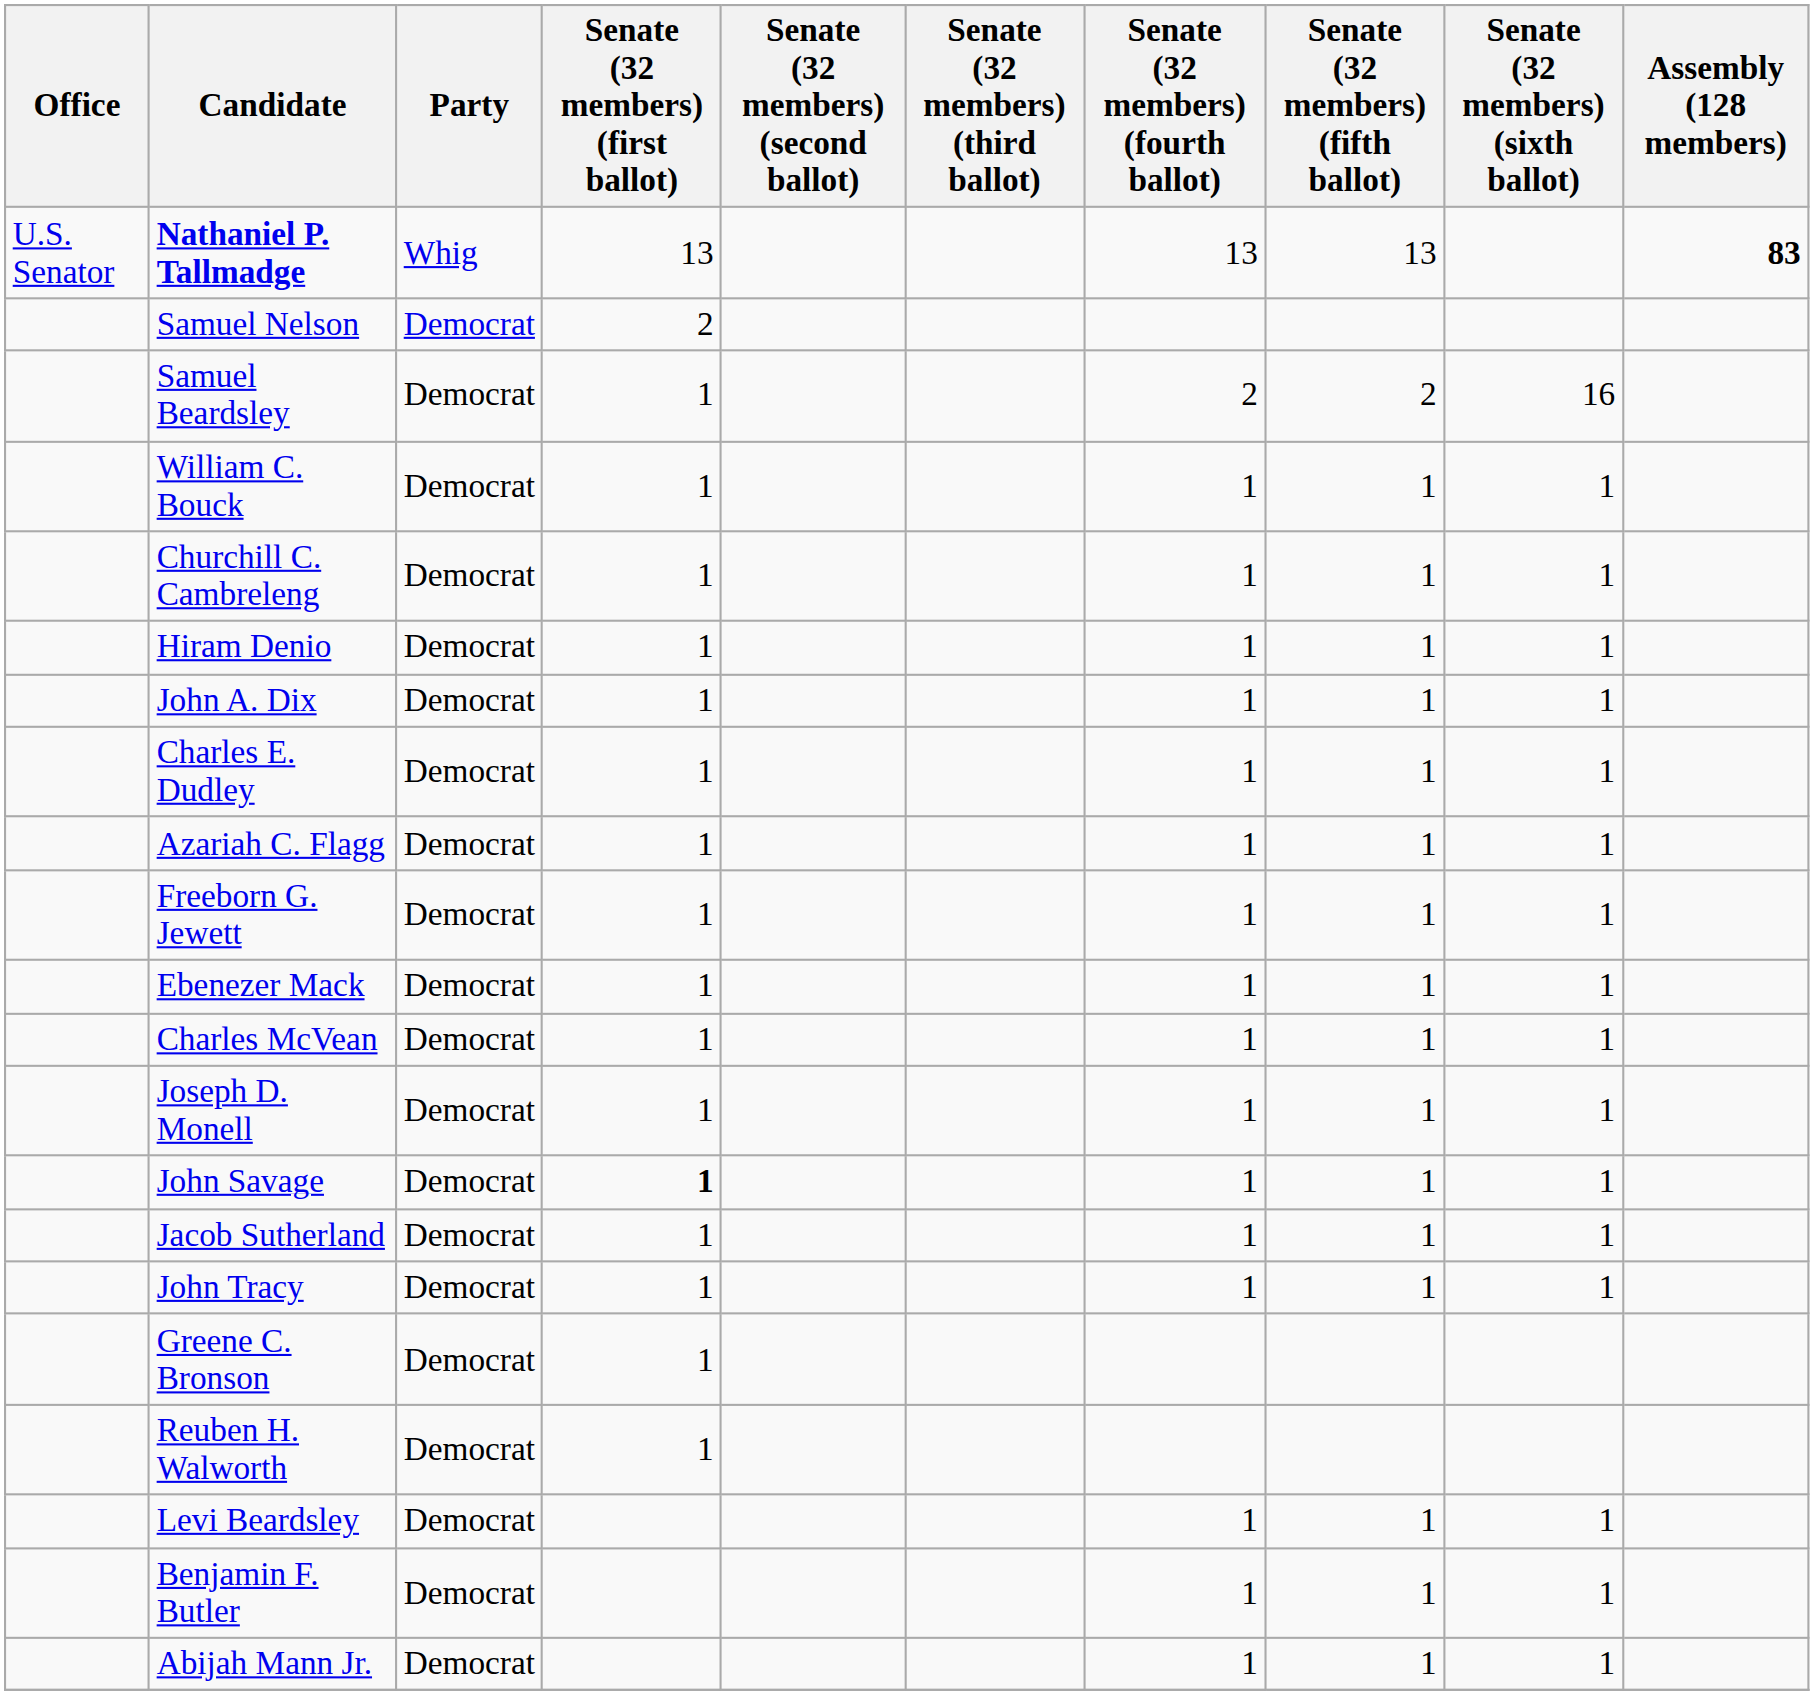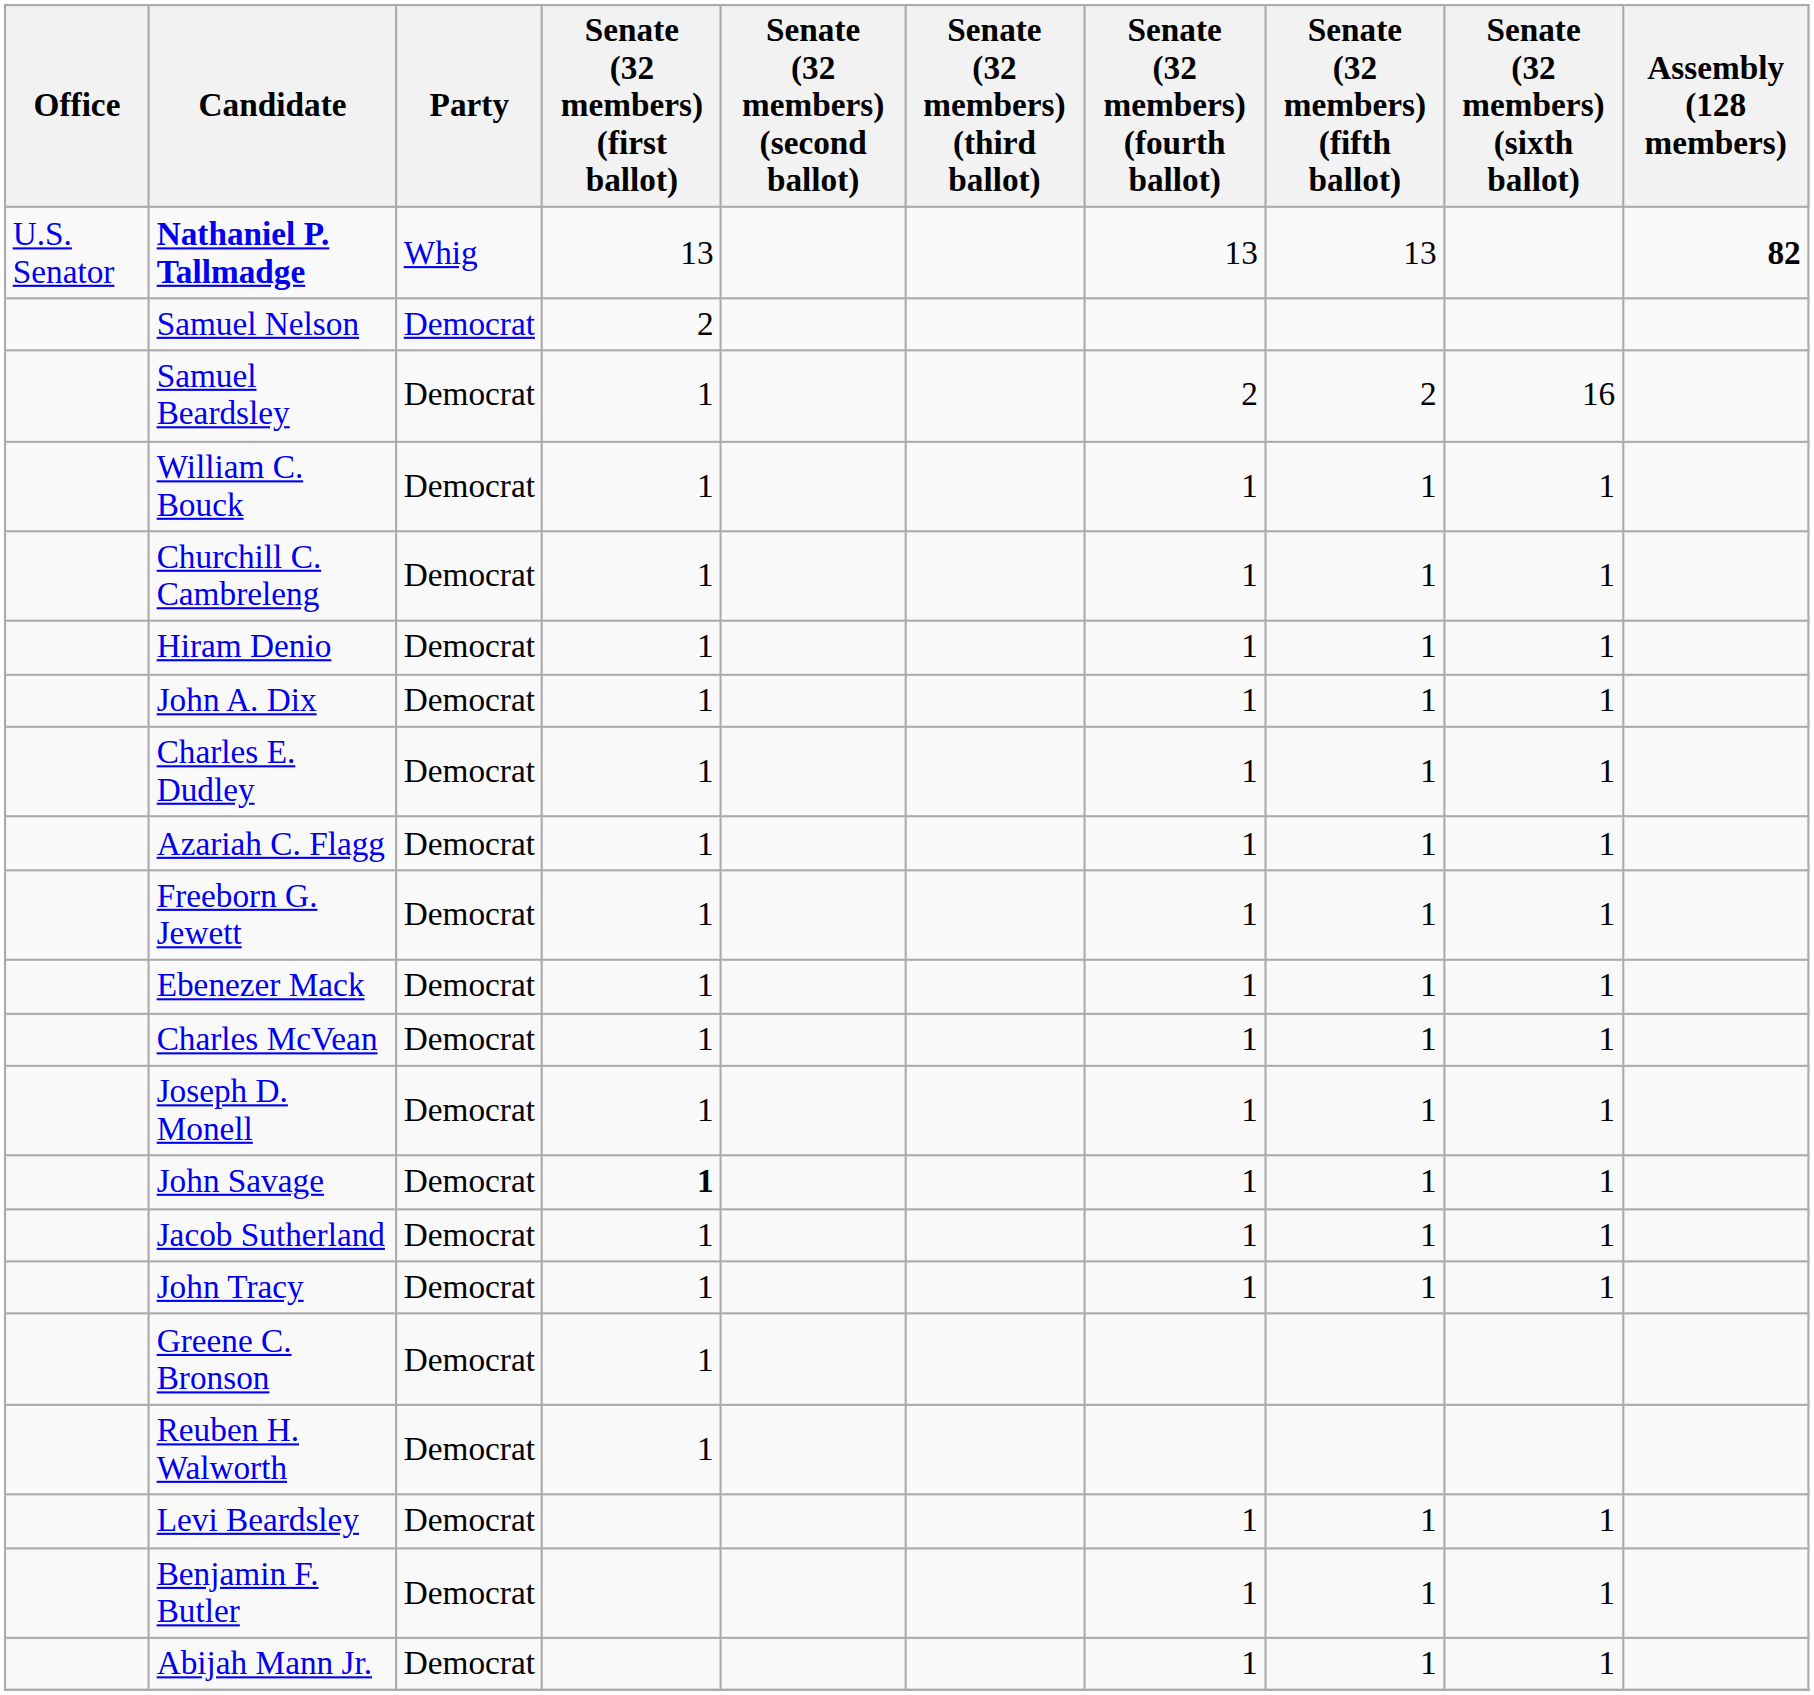Nathaniel P. Tallmadge | Assembly (128 members): 83 -> 82
